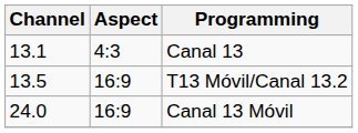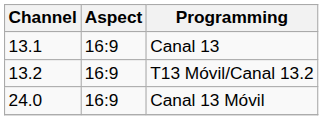Canal 13 | Aspect: 4:3 -> 16:9
T13 Móvil/Canal 13.2 | Channel: 13.5 -> 13.2
